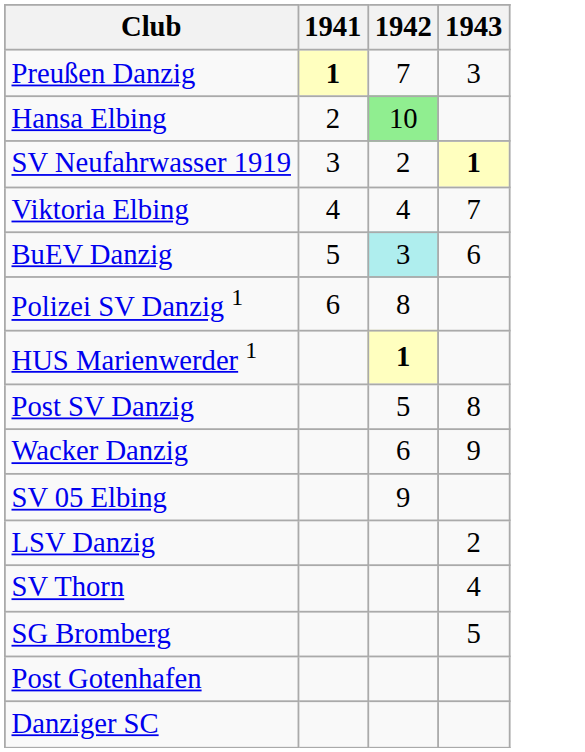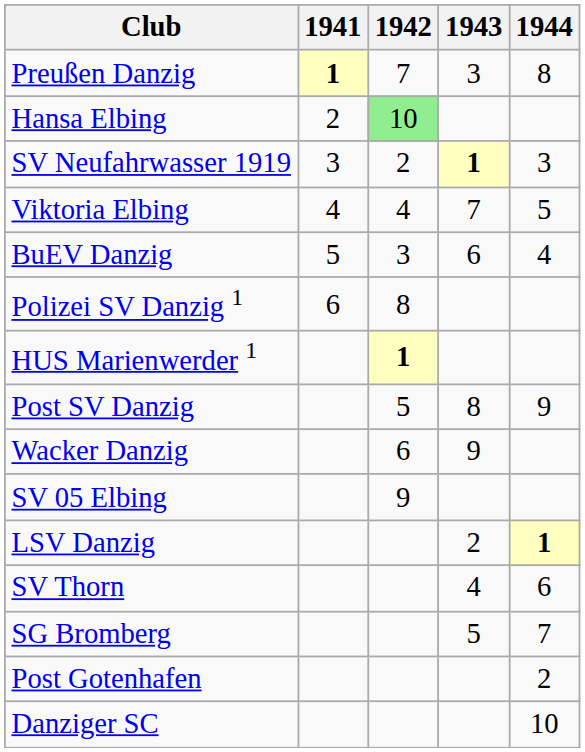+ column: 1944 | 8 | 3 | 5 | 4 | 9 | 1 | 6 | 7 | 2 | 10
BuEV Danzig | 1942: paleturquoise background -> no background
